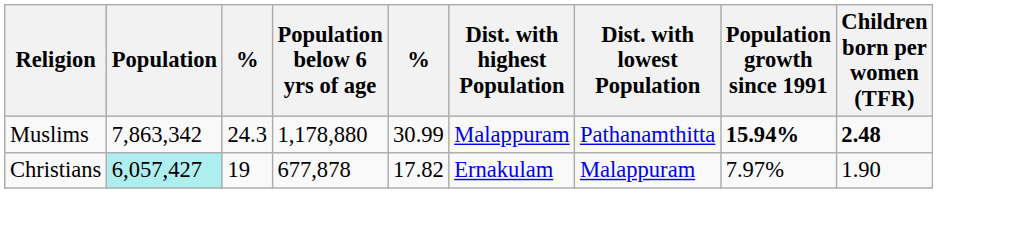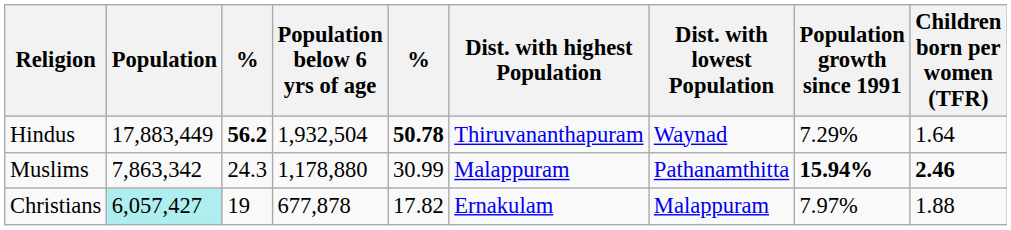+ row: Hindus | 17,883,449 | 56.2 | 1,932,504 | 50.78 | Thiruvananthapuram | Waynad | 7.29% | 1.64
Muslims | Children born per women (TFR): 2.48 -> 2.46
Christians | Children born per women (TFR): 1.90 -> 1.88
